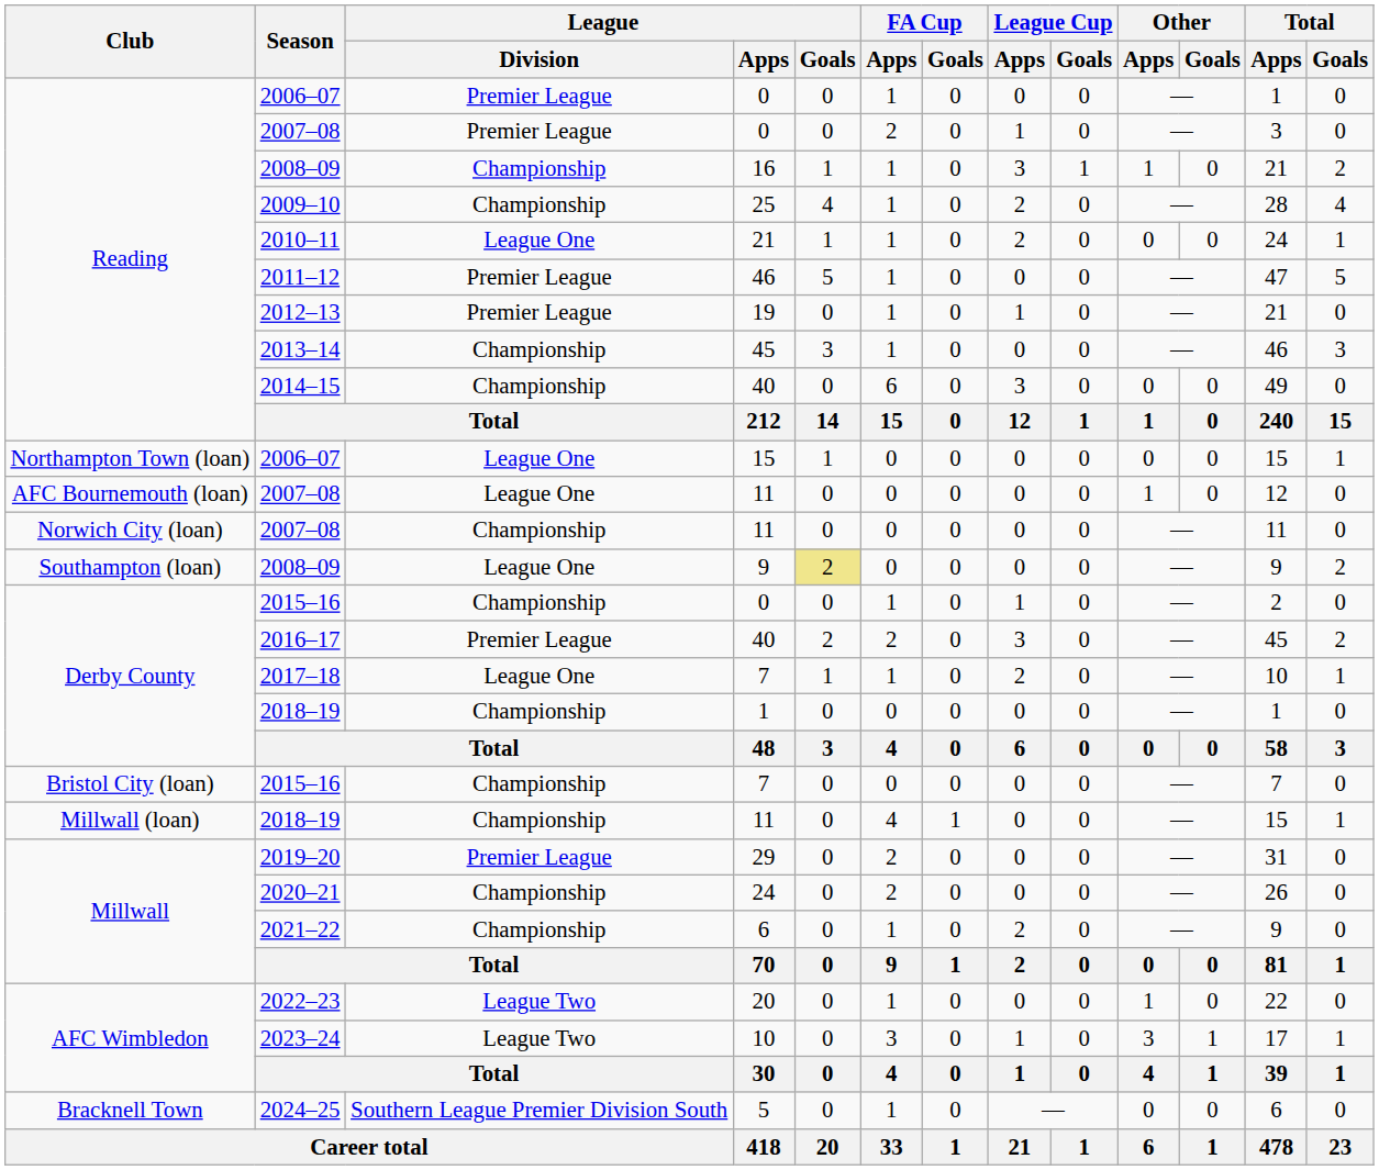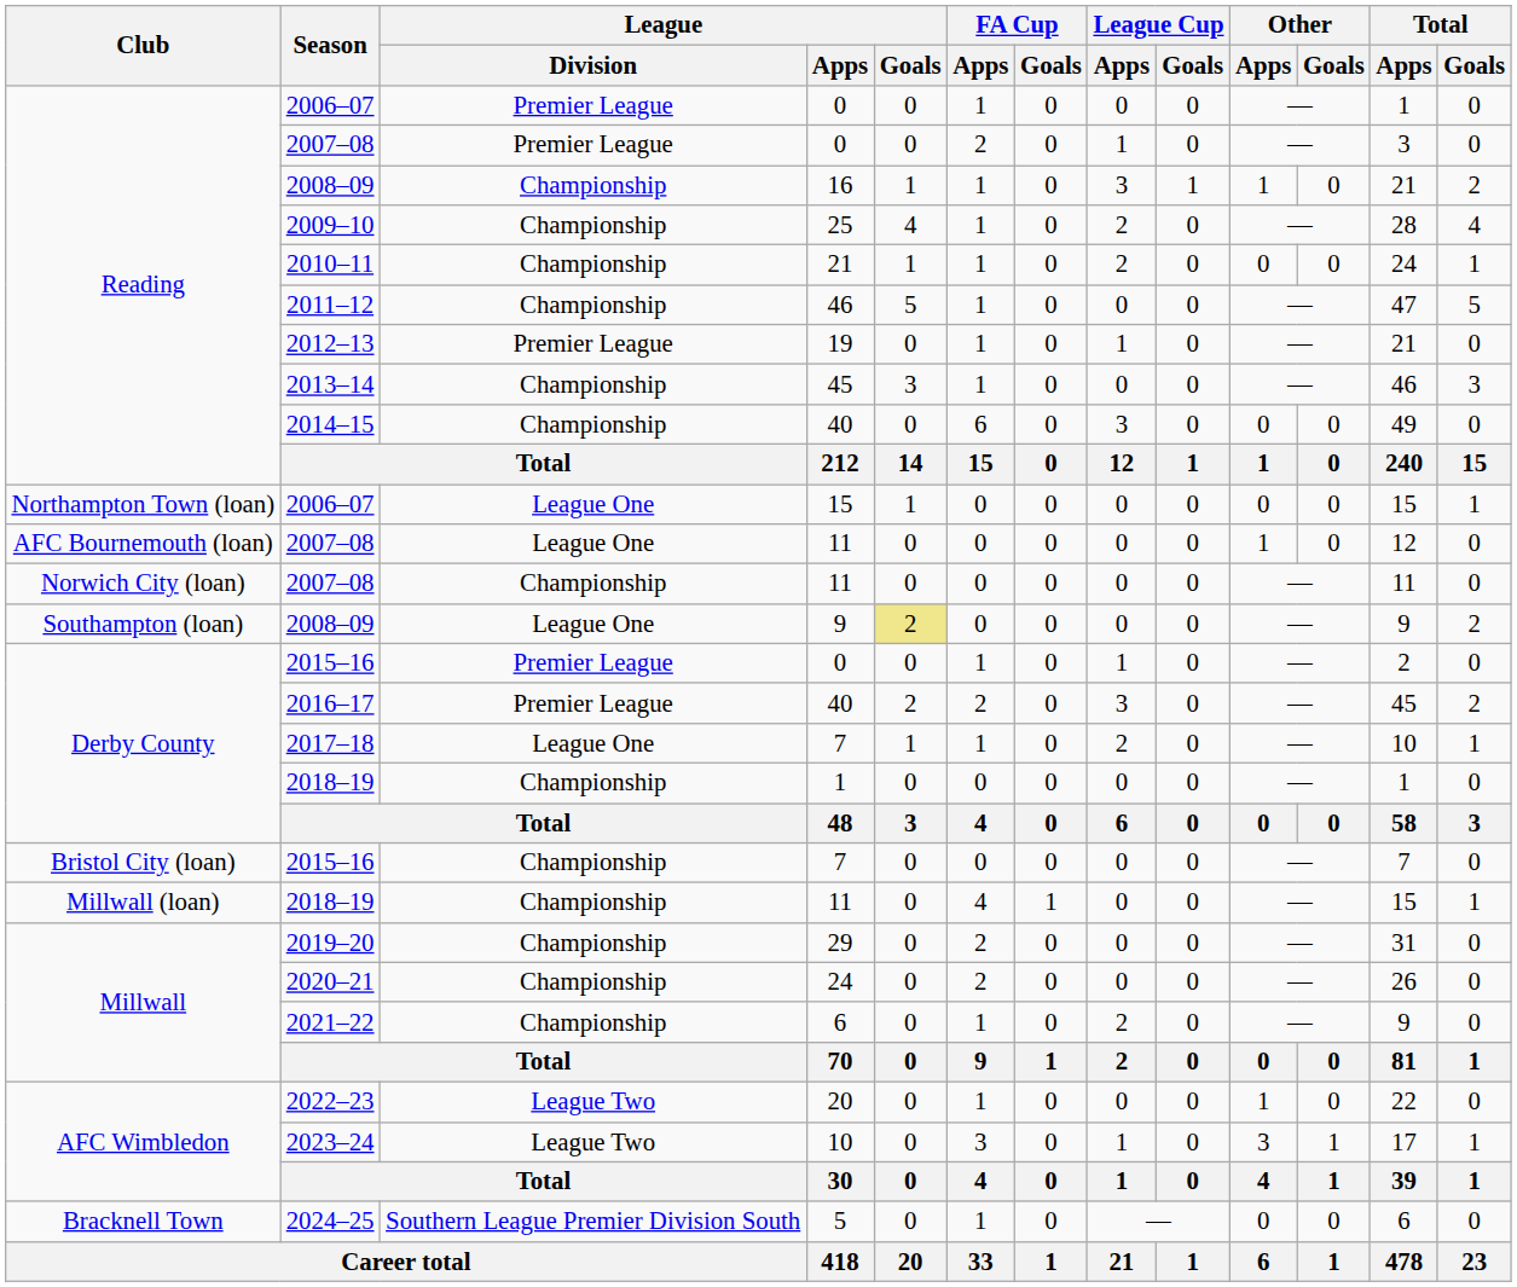2010–11 | League / Division: League One -> Championship
2011–12 | League / Division: Premier League -> Championship
Derby County / 2015–16 | League / Division: Championship -> Premier League
2019–20 | League / Division: Premier League -> Championship
